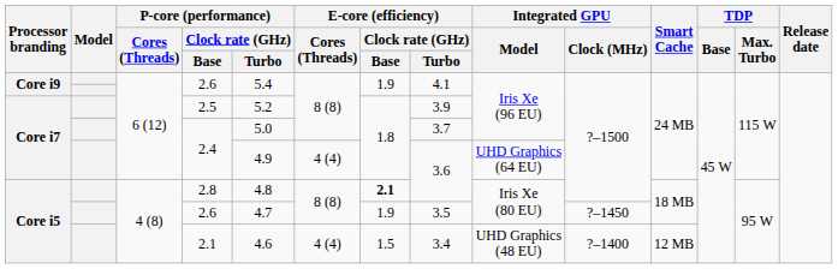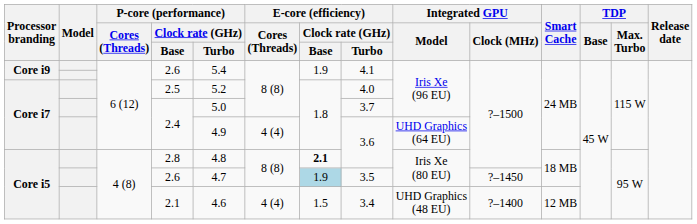2.5 | E-core (efficiency) / Clock rate (GHz) / Turbo: 3.9 -> 4.0
Core i5 / 2.6 | E-core (efficiency) / Clock rate (GHz) / Base: no background -> lightblue background
